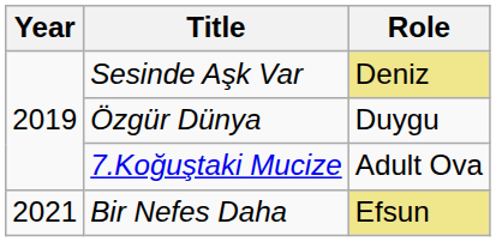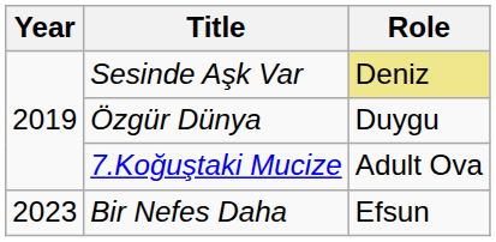Bir Nefes Daha | Year: 2021 -> 2023
Bir Nefes Daha | Role: khaki background -> no background
